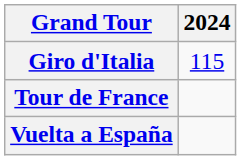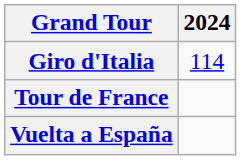Giro d'Italia | 2024: 115 -> 114
